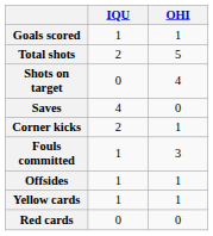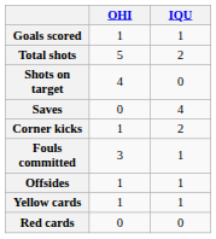columns swapped: OHI <-> IQU
